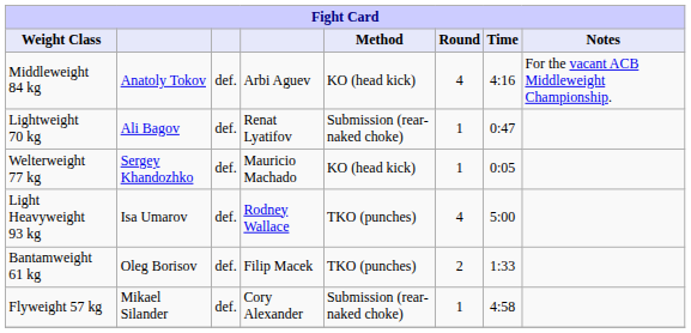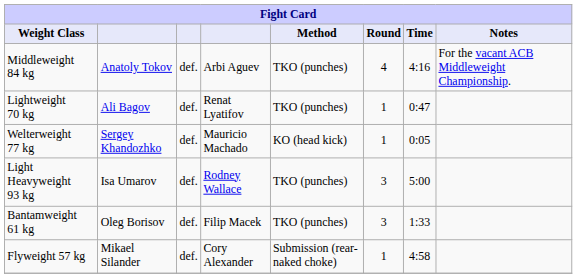Middleweight 84 kg | Method: KO (head kick) -> TKO (punches)
Lightweight 70 kg | Method: Submission (rear-naked choke) -> TKO (punches)
Light Heavyweight 93 kg | Round: 4 -> 3
Bantamweight 61 kg | Round: 2 -> 3
